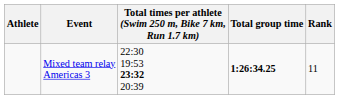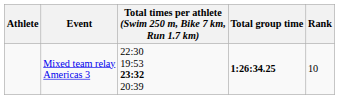Mixed team relay Americas 3 | Rank: 11 -> 10
